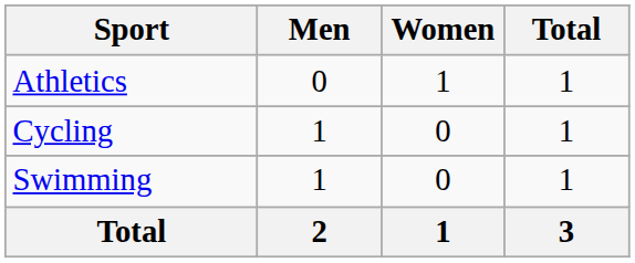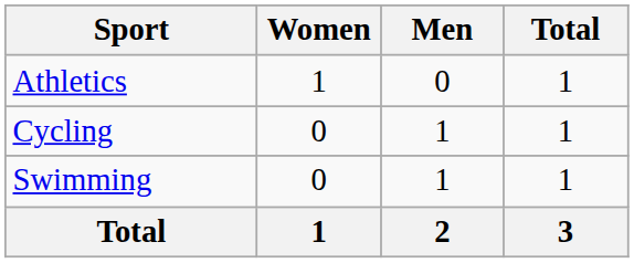columns swapped: Men <-> Women
